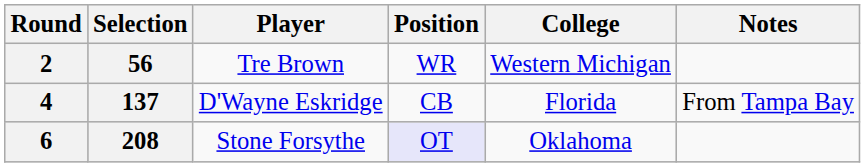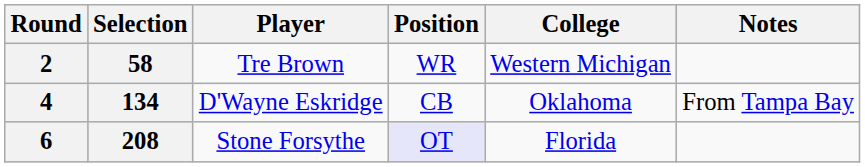2 | Selection: 56 -> 58
4 | Selection: 137 -> 134
4 | College: Florida -> Oklahoma
6 | College: Oklahoma -> Florida
